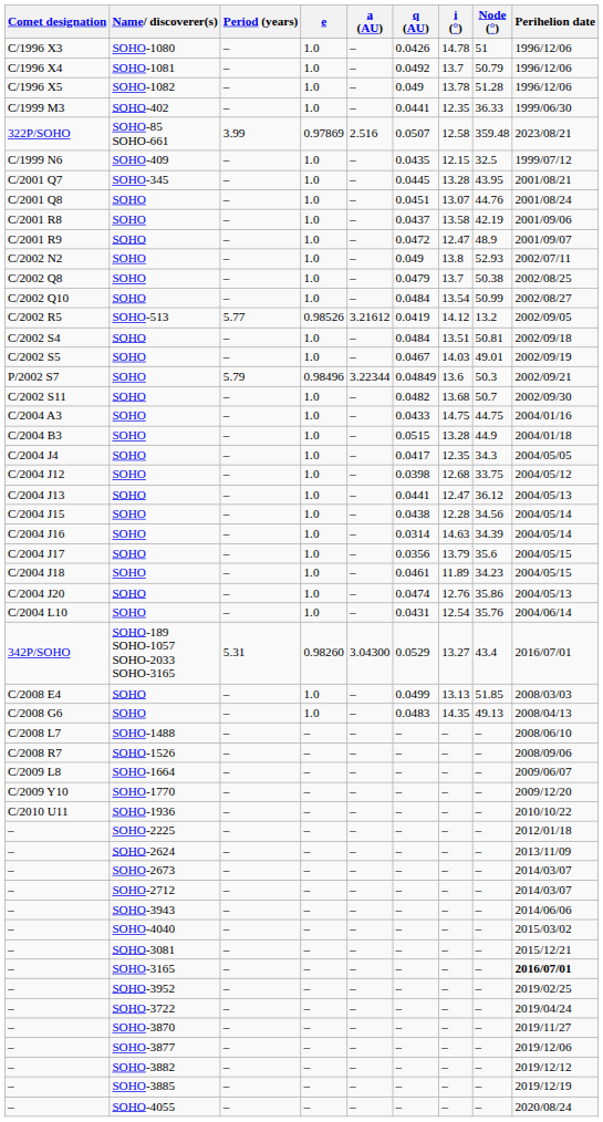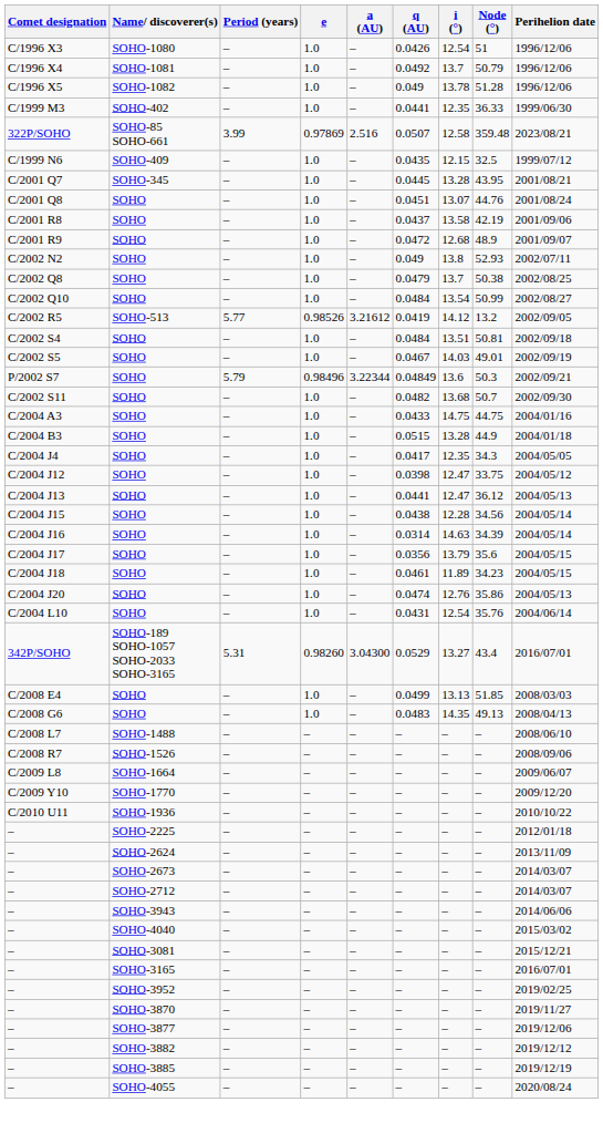C/1996 X3 | i (°): 14.78 -> 12.54
C/2001 R9 | i (°): 12.47 -> 12.68
C/2004 J12 | i (°): 12.68 -> 12.47
– / SOHO-3165 | Perihelion date: bold -> normal
- row: – | SOHO-3722 | – | – | – | – | – | – | 2019/04/24
